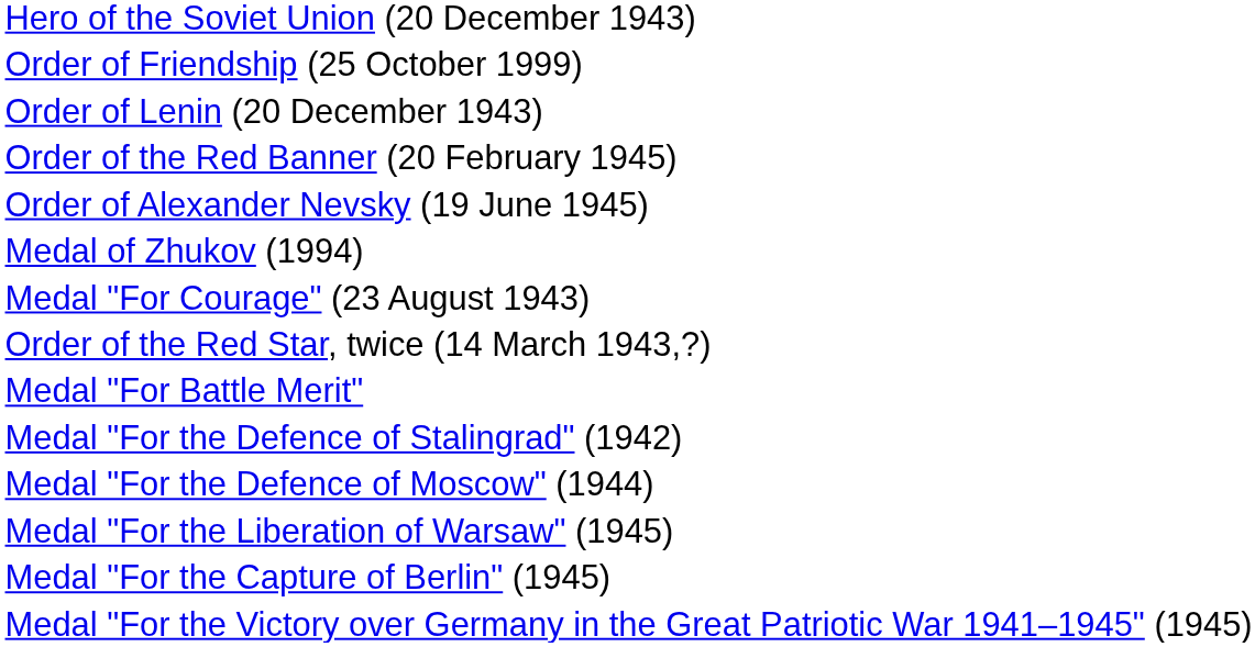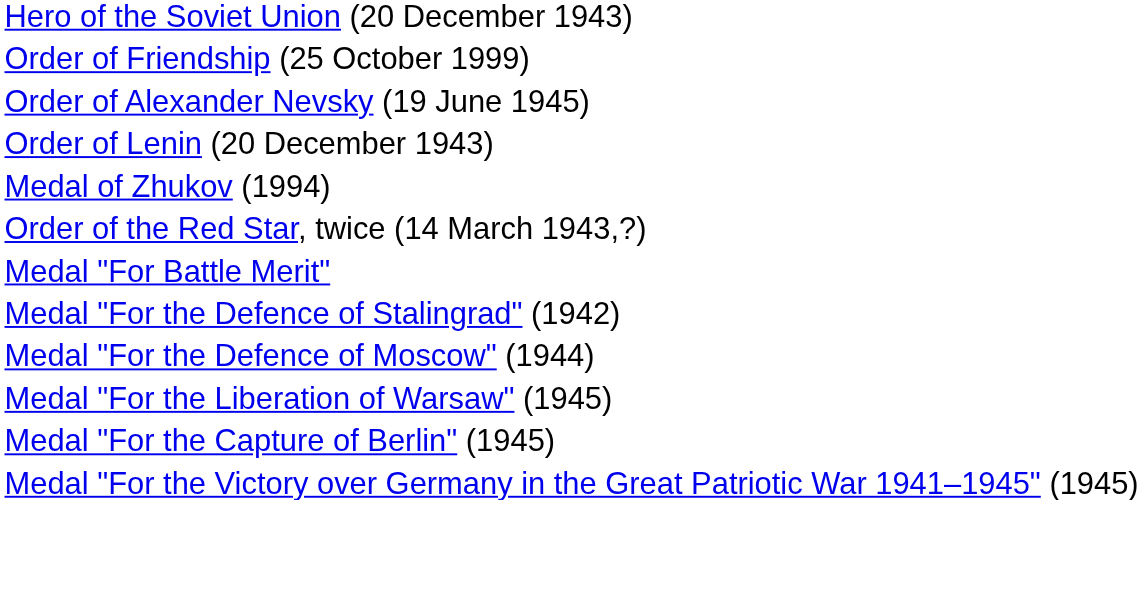rows swapped: Order of Lenin (20 December 1943) <-> Order of Alexander Nevsky (19 June 1945)
- row: Order of the Red Banner (20 February 1945)
- row: Medal "For Courage" (23 August 1943)
